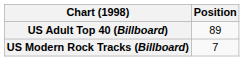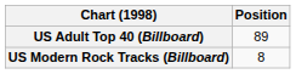US Modern Rock Tracks (Billboard) | Position: 7 -> 8
